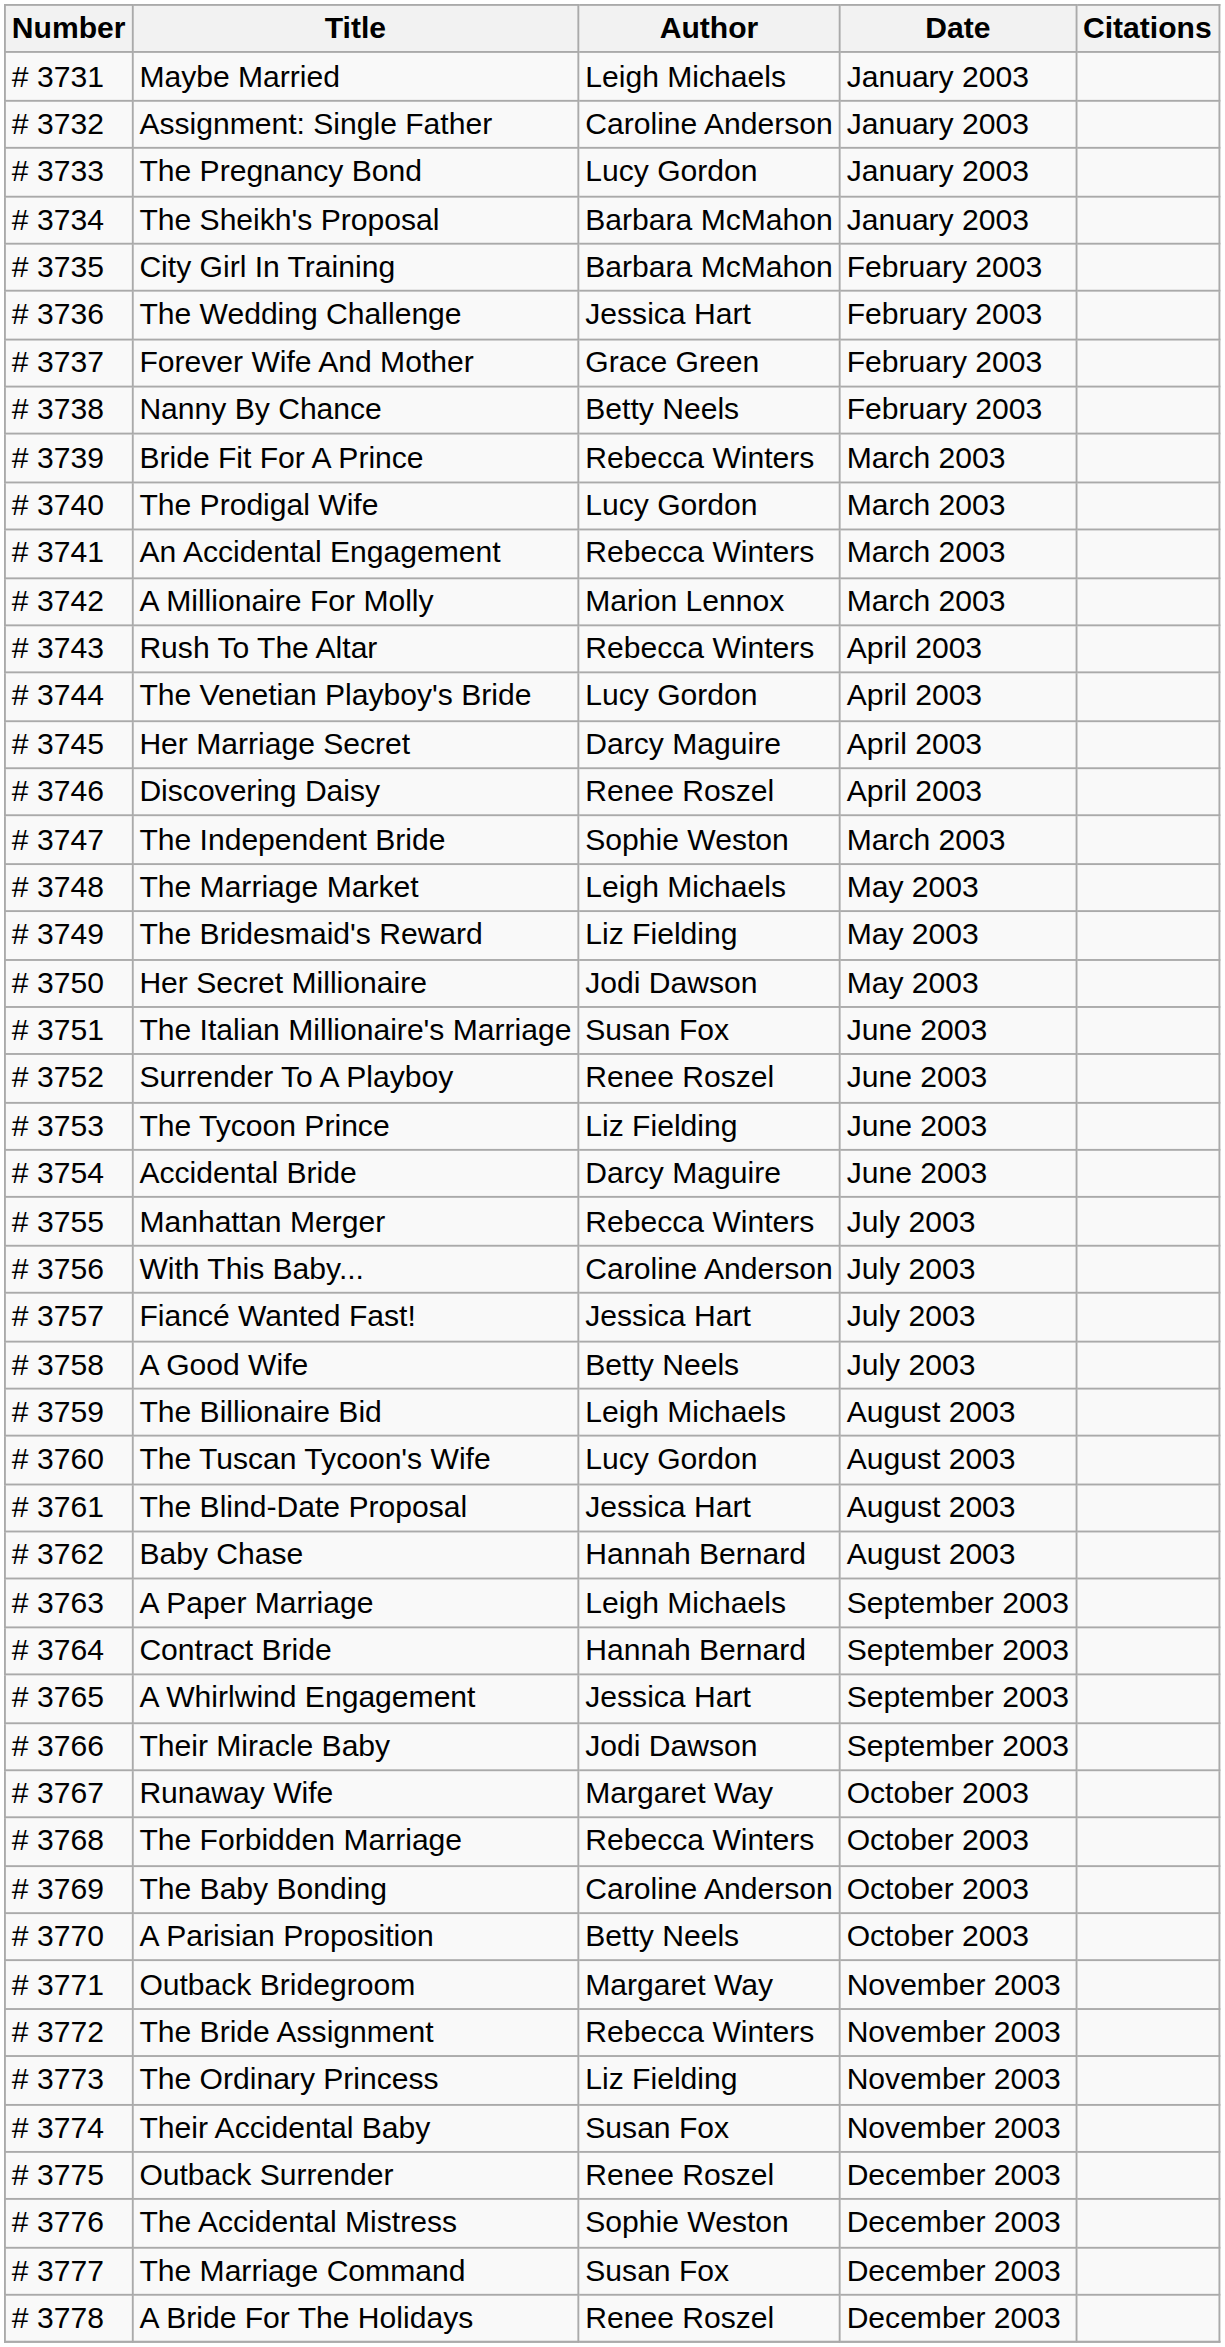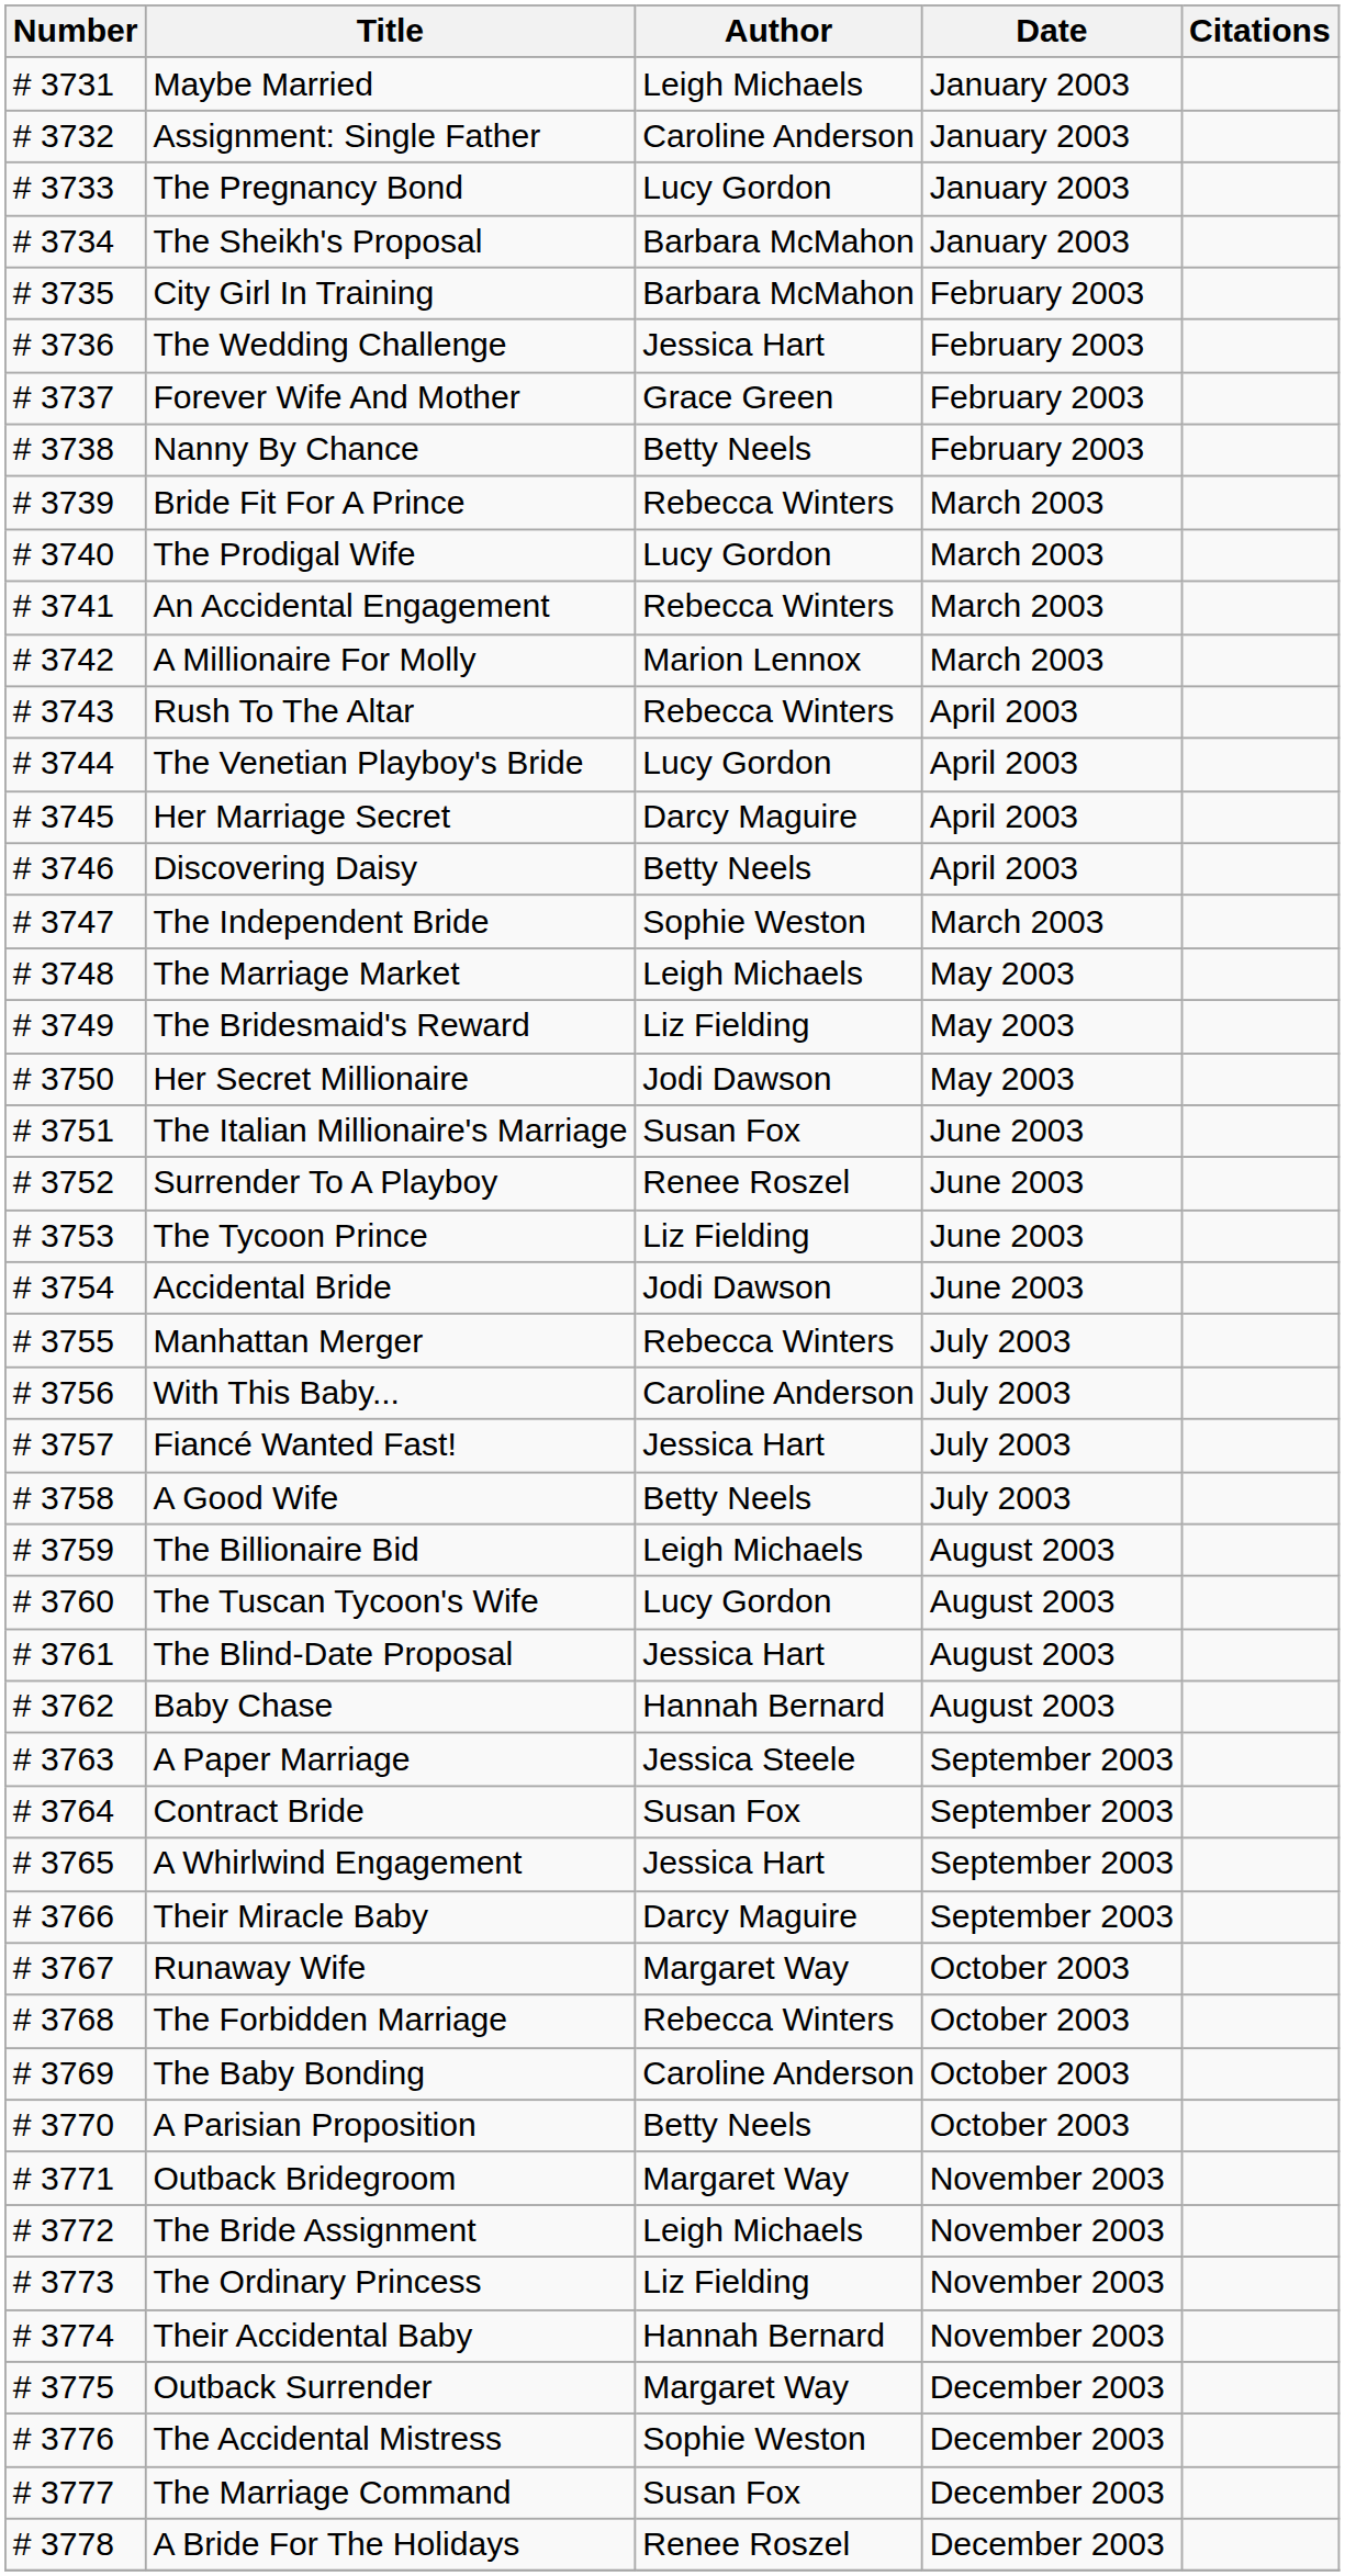Discovering Daisy | Author: Renee Roszel -> Betty Neels
Accidental Bride | Author: Darcy Maguire -> Jodi Dawson
A Paper Marriage | Author: Leigh Michaels -> Jessica Steele
Contract Bride | Author: Hannah Bernard -> Susan Fox
Their Miracle Baby | Author: Jodi Dawson -> Darcy Maguire
The Bride Assignment | Author: Rebecca Winters -> Leigh Michaels
Their Accidental Baby | Author: Susan Fox -> Hannah Bernard
Outback Surrender | Author: Renee Roszel -> Margaret Way
